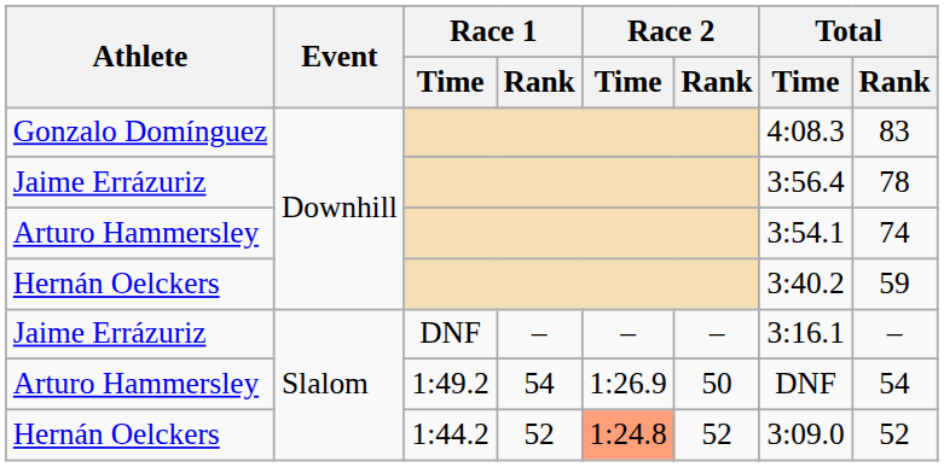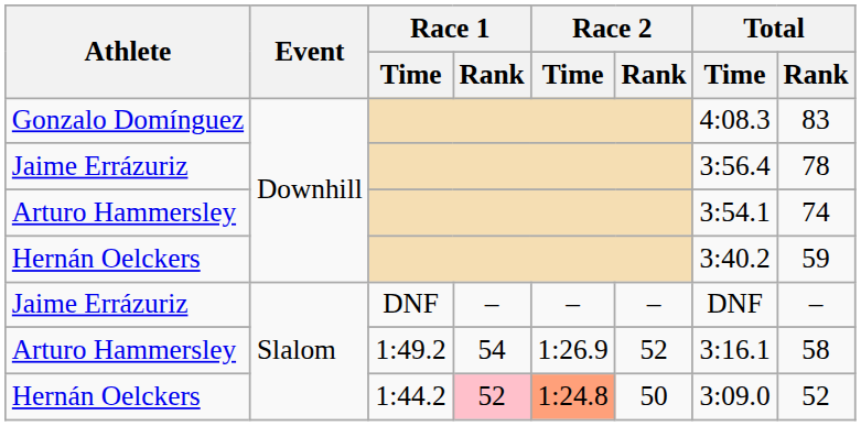Jaime Errázuriz / DNF | Total / Time: 3:16.1 -> DNF
Arturo Hammersley / 1:49.2 | Race 2 / Rank: 50 -> 52
Arturo Hammersley / 1:49.2 | Total / Time: DNF -> 3:16.1
Arturo Hammersley / 1:49.2 | Total / Rank: 54 -> 58
Hernán Oelckers / 1:44.2 | Race 1 / Rank: no background -> pink background
Hernán Oelckers / 1:44.2 | Race 2 / Rank: 52 -> 50
